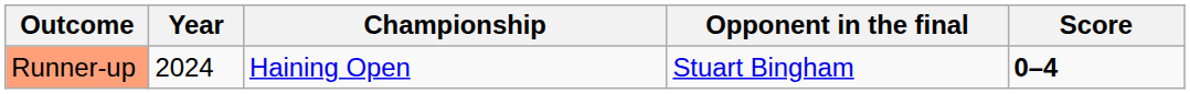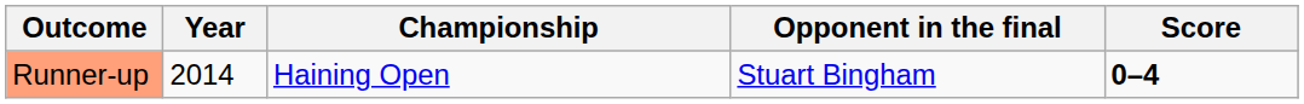Runner-up | Year: 2024 -> 2014
